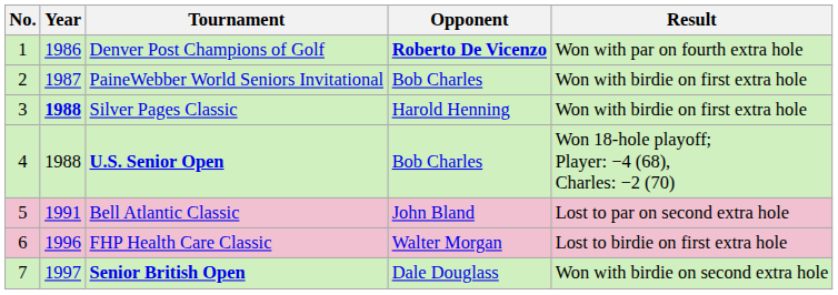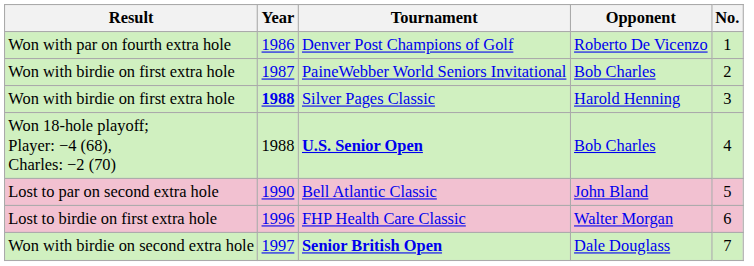columns swapped: No. <-> Result
Denver Post Champions of Golf | Opponent: bold -> normal
Bell Atlantic Classic | Year: 1991 -> 1990
